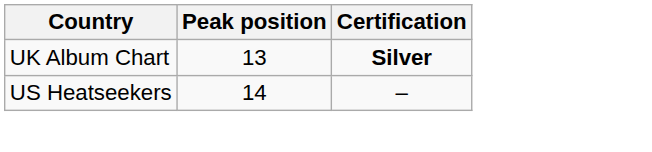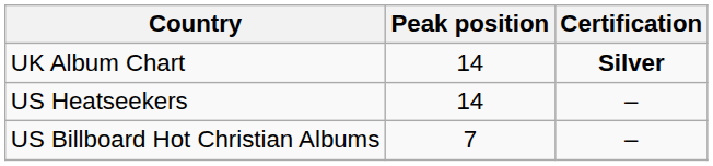UK Album Chart | Peak position: 13 -> 14
+ row: US Billboard Hot Christian Albums | 7 | –
